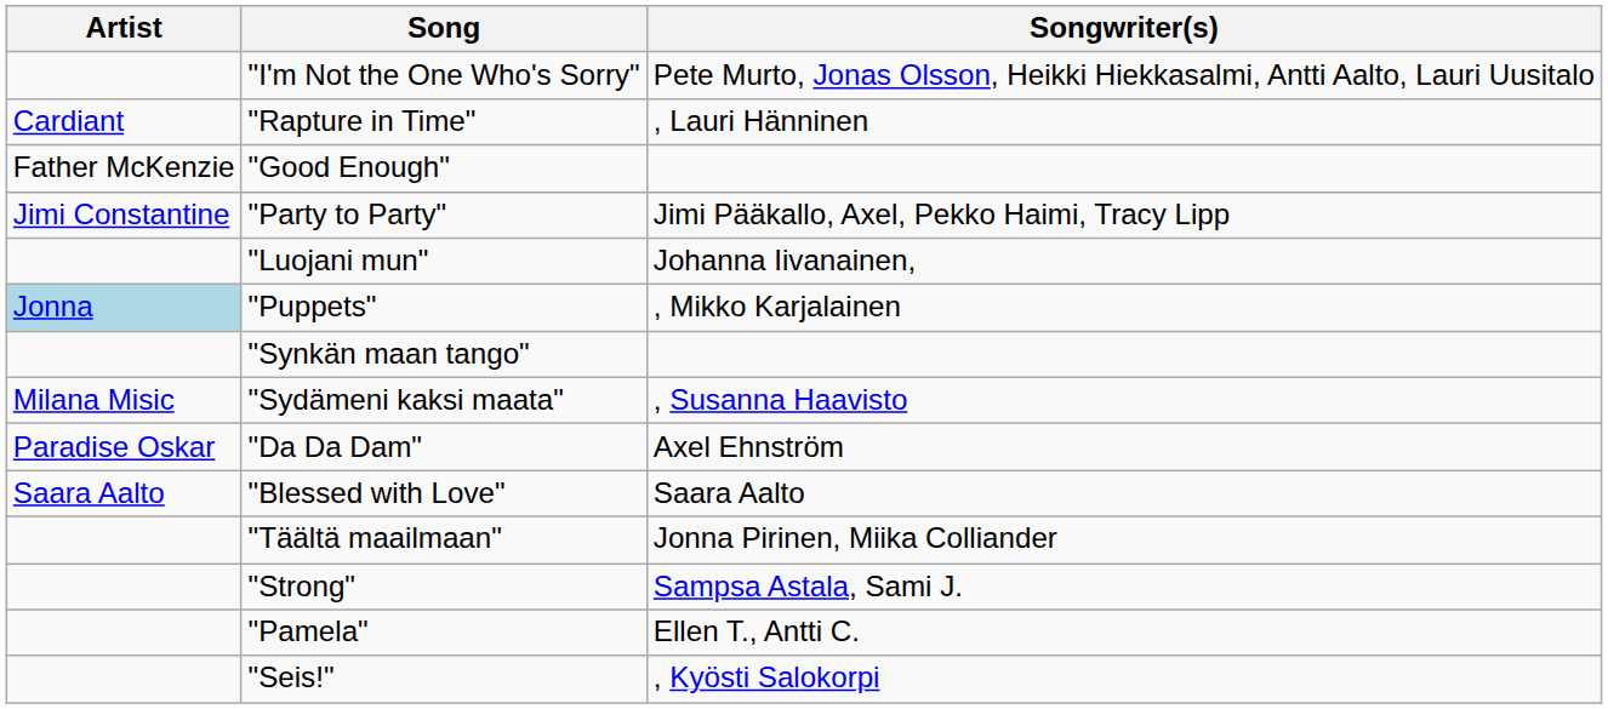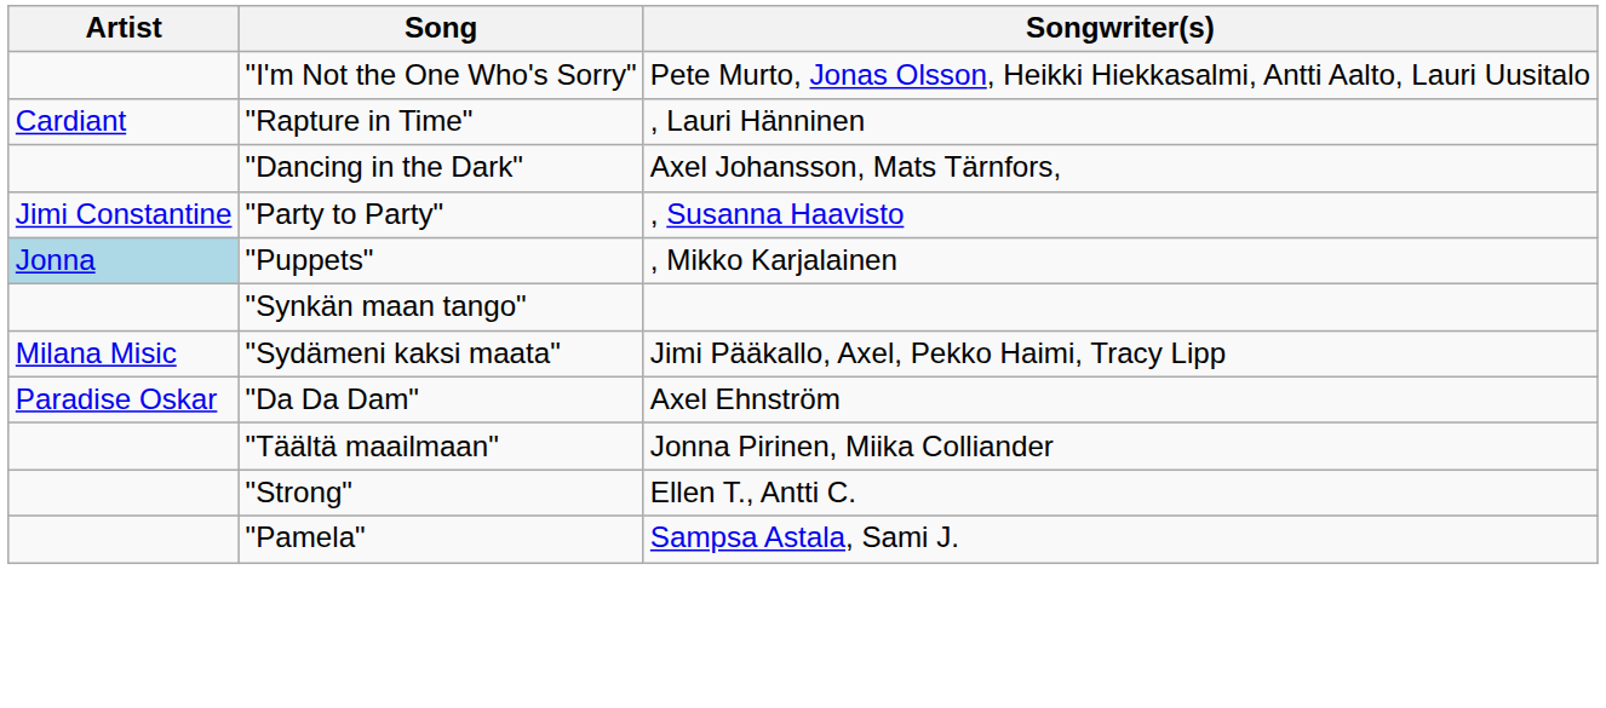+ row: "Dancing in the Dark" | Axel Johansson, Mats Tärnfors,
- row: Father McKenzie | "Good Enough"
"Party to Party" | Songwriter(s): Jimi Pääkallo, Axel, Pekko Haimi, Tracy Lipp -> , Susanna Haavisto
- row: "Luojani mun" | Johanna Iivanainen,
"Sydämeni kaksi maata" | Songwriter(s): , Susanna Haavisto -> Jimi Pääkallo, Axel, Pekko Haimi, Tracy Lipp
- row: Saara Aalto | "Blessed with Love" | Saara Aalto
"Strong" | Songwriter(s): Sampsa Astala, Sami J. -> Ellen T., Antti C.
"Pamela" | Songwriter(s): Ellen T., Antti C. -> Sampsa Astala, Sami J.
- row: "Seis!" | , Kyösti Salokorpi
